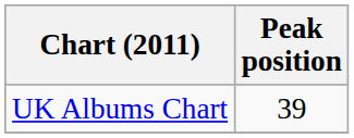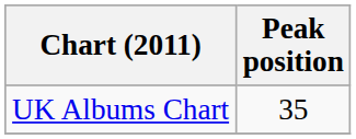UK Albums Chart | Peak position: 39 -> 35
